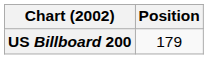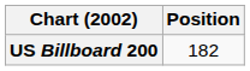US Billboard 200 | Position: 179 -> 182
